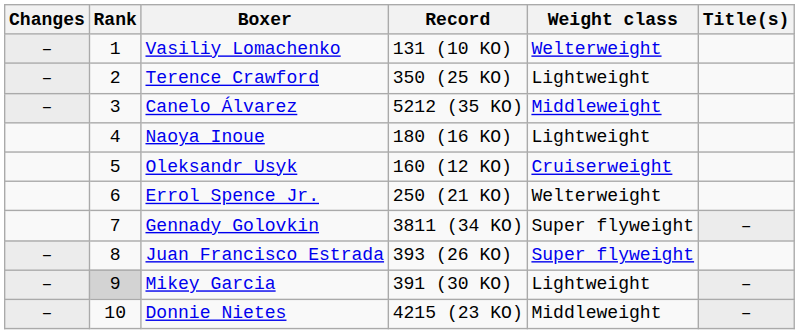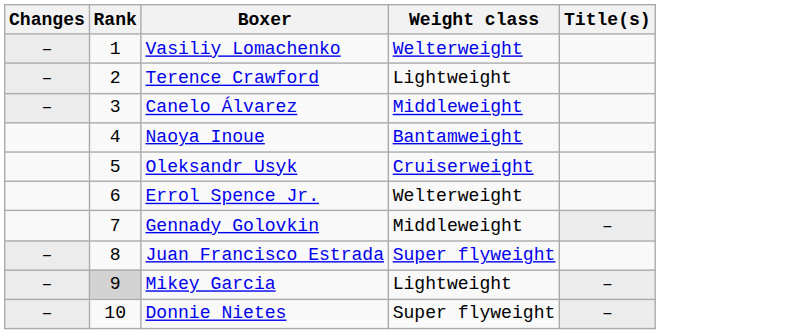- column: Record | 131 (10 KO) | 350 (25 KO) | 5212 (35 KO) | 180 (16 KO) | 160 (12 KO) | 250 (21 KO) | 3811 (34 KO) | 393 (26 KO) | 391 (30 KO) | 4215 (23 KO)
Naoya Inoue | Weight class: Lightweight -> Bantamweight
Gennady Golovkin | Weight class: Super flyweight -> Middleweight
Donnie Nietes | Weight class: Middleweight -> Super flyweight
